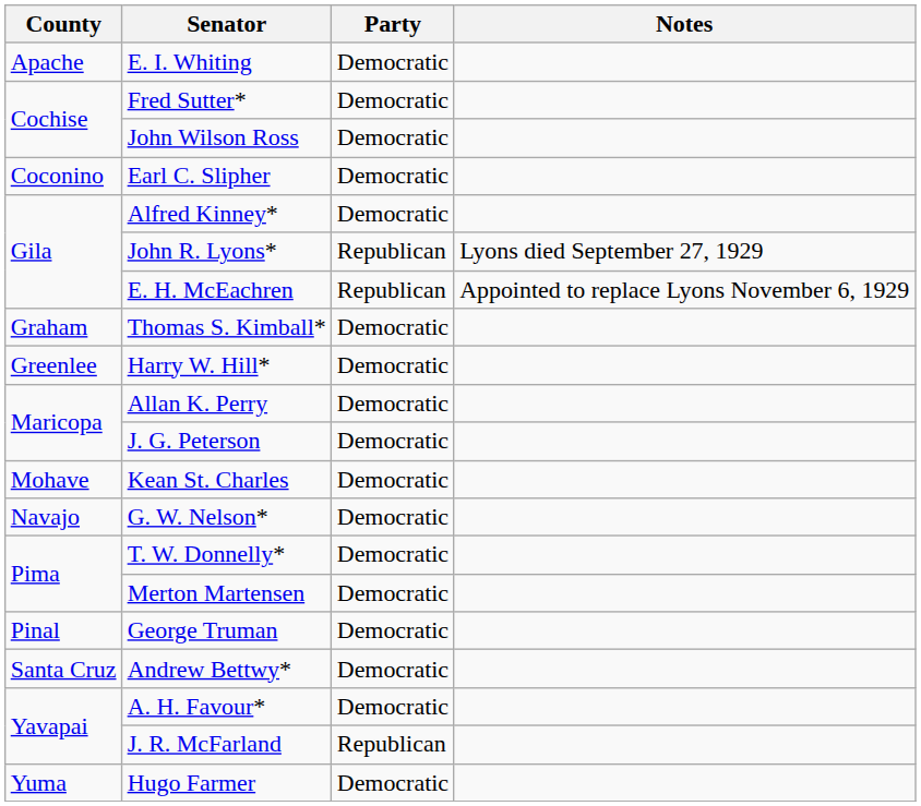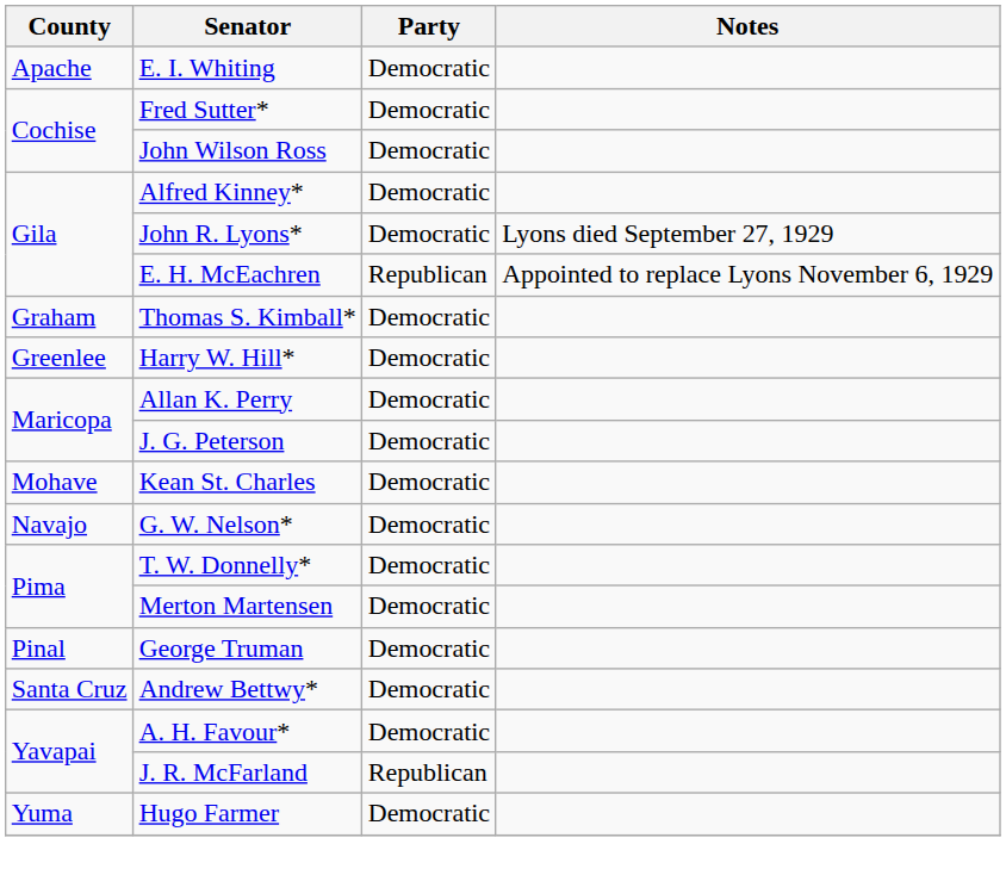- row: Coconino | Earl C. Slipher | Democratic
John R. Lyons* | Party: Republican -> Democratic
